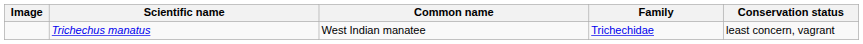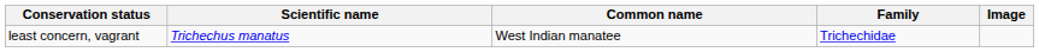columns swapped: Image <-> Conservation status
